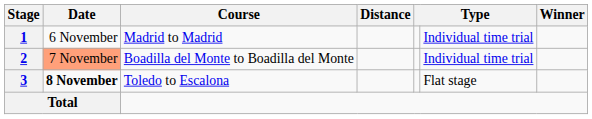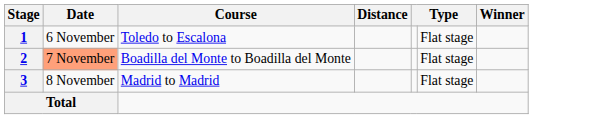1 | Course: Madrid to Madrid -> Toledo to Escalona
1 | column 6: Individual time trial -> Flat stage
2 | column 6: Individual time trial -> Flat stage
3 | Date: bold -> normal
3 | Course: Toledo to Escalona -> Madrid to Madrid
